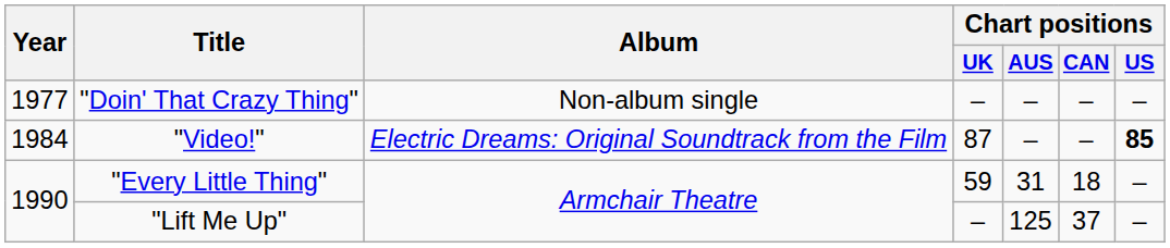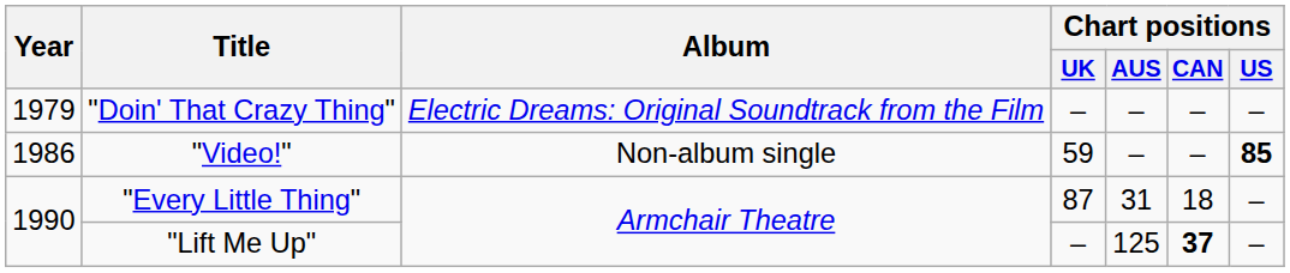"Doin' That Crazy Thing" | Year: 1977 -> 1979
"Doin' That Crazy Thing" | Album: Non-album single -> Electric Dreams: Original Soundtrack from the Film
"Video!" | Year: 1984 -> 1986
"Video!" | Album: Electric Dreams: Original Soundtrack from the Film -> Non-album single
"Video!" | Chart positions / UK: 87 -> 59
"Every Little Thing" | Chart positions / UK: 59 -> 87
"Lift Me Up" | Chart positions / CAN: normal -> bold
